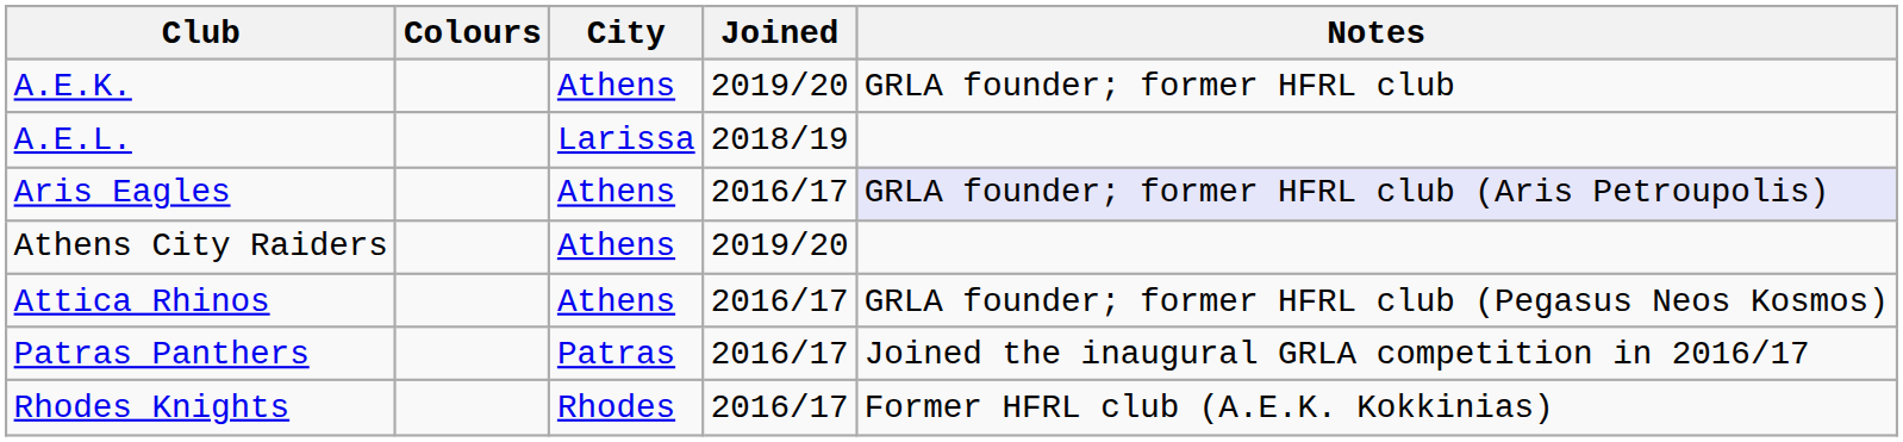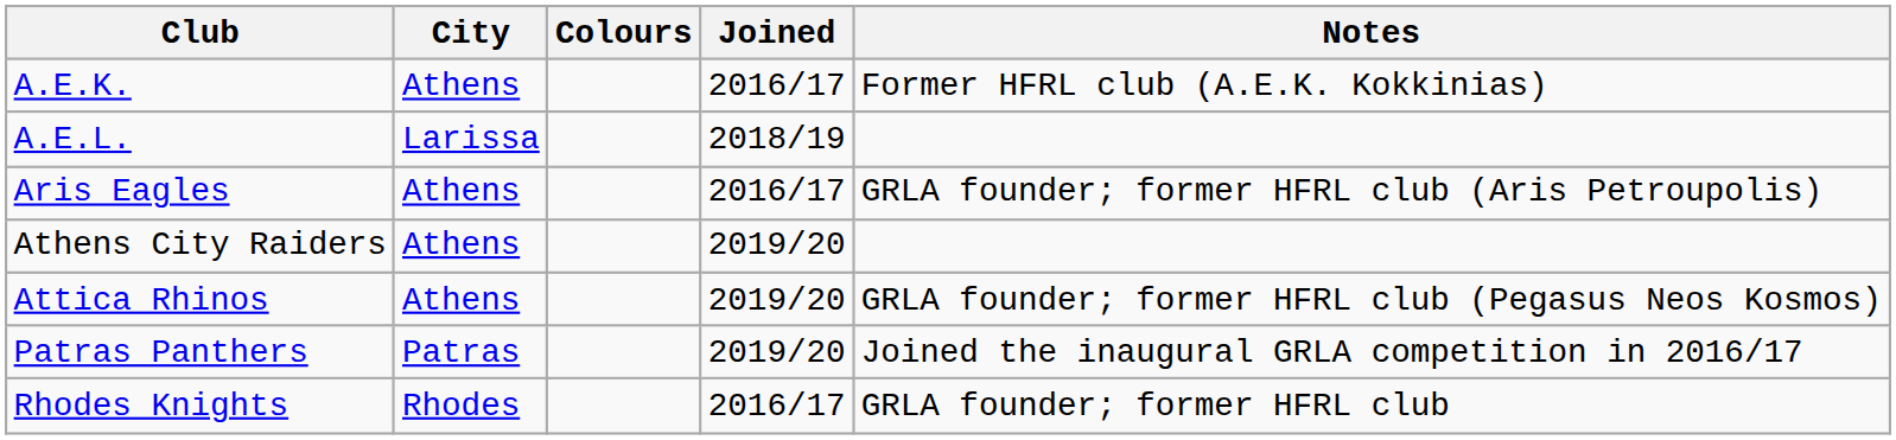columns swapped: Colours <-> City
A.E.K. | Joined: 2019/20 -> 2016/17
A.E.K. | Notes: GRLA founder; former HFRL club -> Former HFRL club (A.E.K. Kokkinias)
Aris Eagles | Notes: lavender background -> no background
Attica Rhinos | Joined: 2016/17 -> 2019/20
Patras Panthers | Joined: 2016/17 -> 2019/20
Rhodes Knights | Notes: Former HFRL club (A.E.K. Kokkinias) -> GRLA founder; former HFRL club
